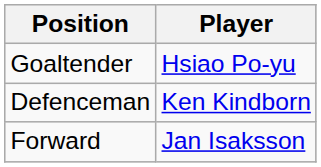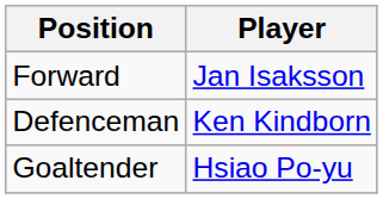rows swapped: Goaltender <-> Forward
